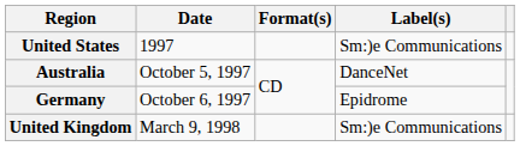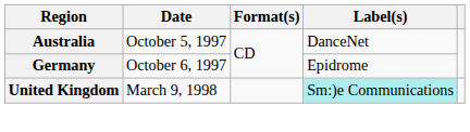- row: United States | 1997 | Sm:)e Communications
United Kingdom | Label(s): no background -> paleturquoise background
